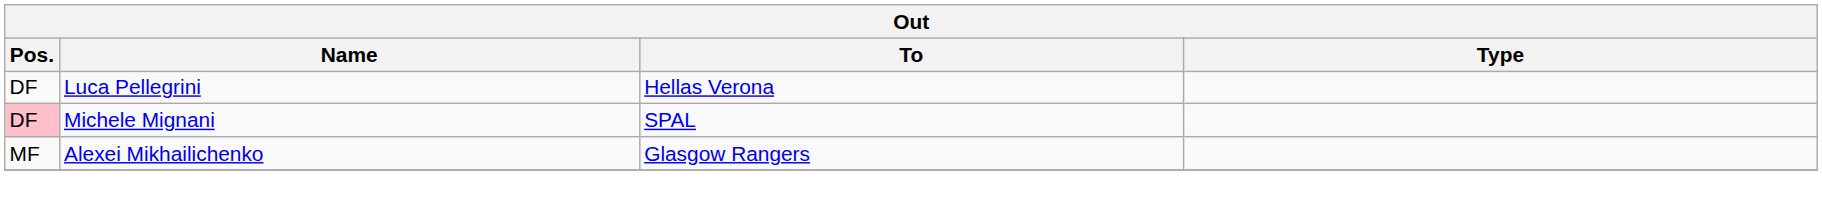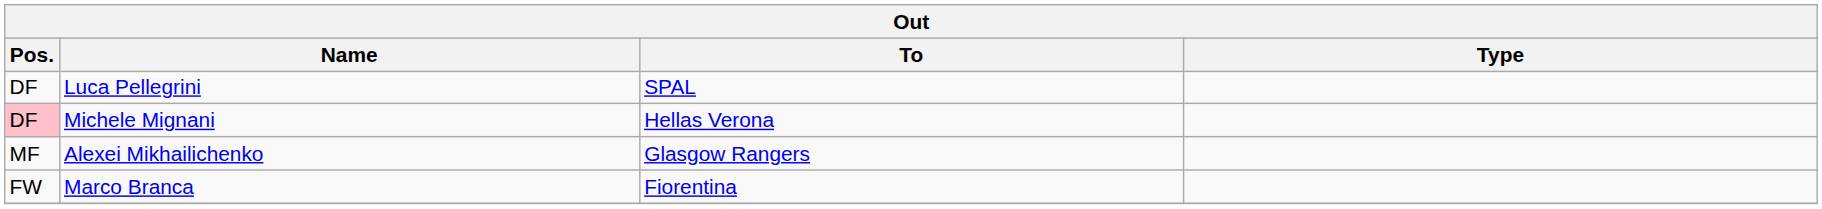Luca Pellegrini | To: Hellas Verona -> SPAL
Michele Mignani | To: SPAL -> Hellas Verona
+ row: FW | Marco Branca | Fiorentina
